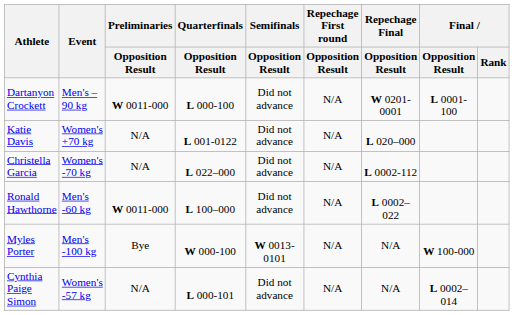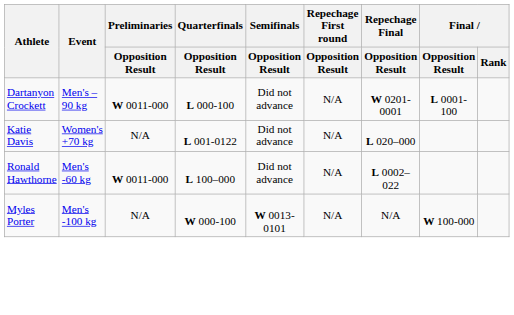- row: Christella Garcia | Women's -70 kg | N/A | L 022–000 | Did not advance | N/A | L 0002-112
Myles Porter | Preliminaries / Opposition Result: Bye -> N/A
- row: Cynthia Paige Simon | Women's -57 kg | N/A | L 000-101 | Did not advance | N/A | N/A | L 0002–014
